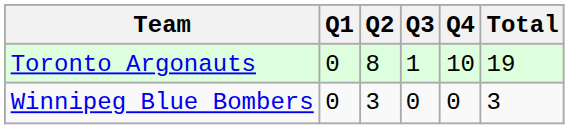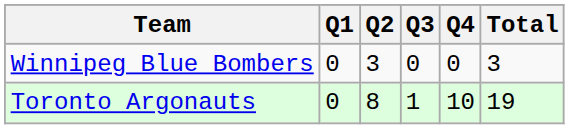rows swapped: Toronto Argonauts <-> Winnipeg Blue Bombers
